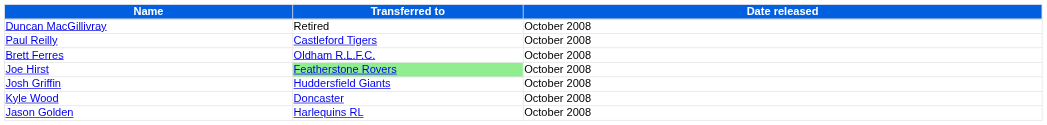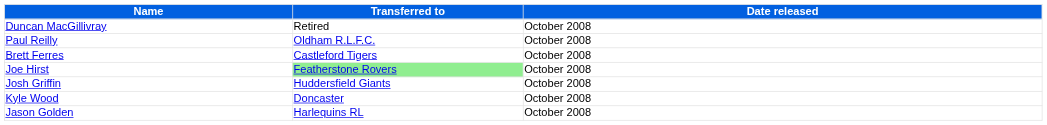Paul Reilly | Transferred to: Castleford Tigers -> Oldham R.L.F.C.
Brett Ferres | Transferred to: Oldham R.L.F.C. -> Castleford Tigers
